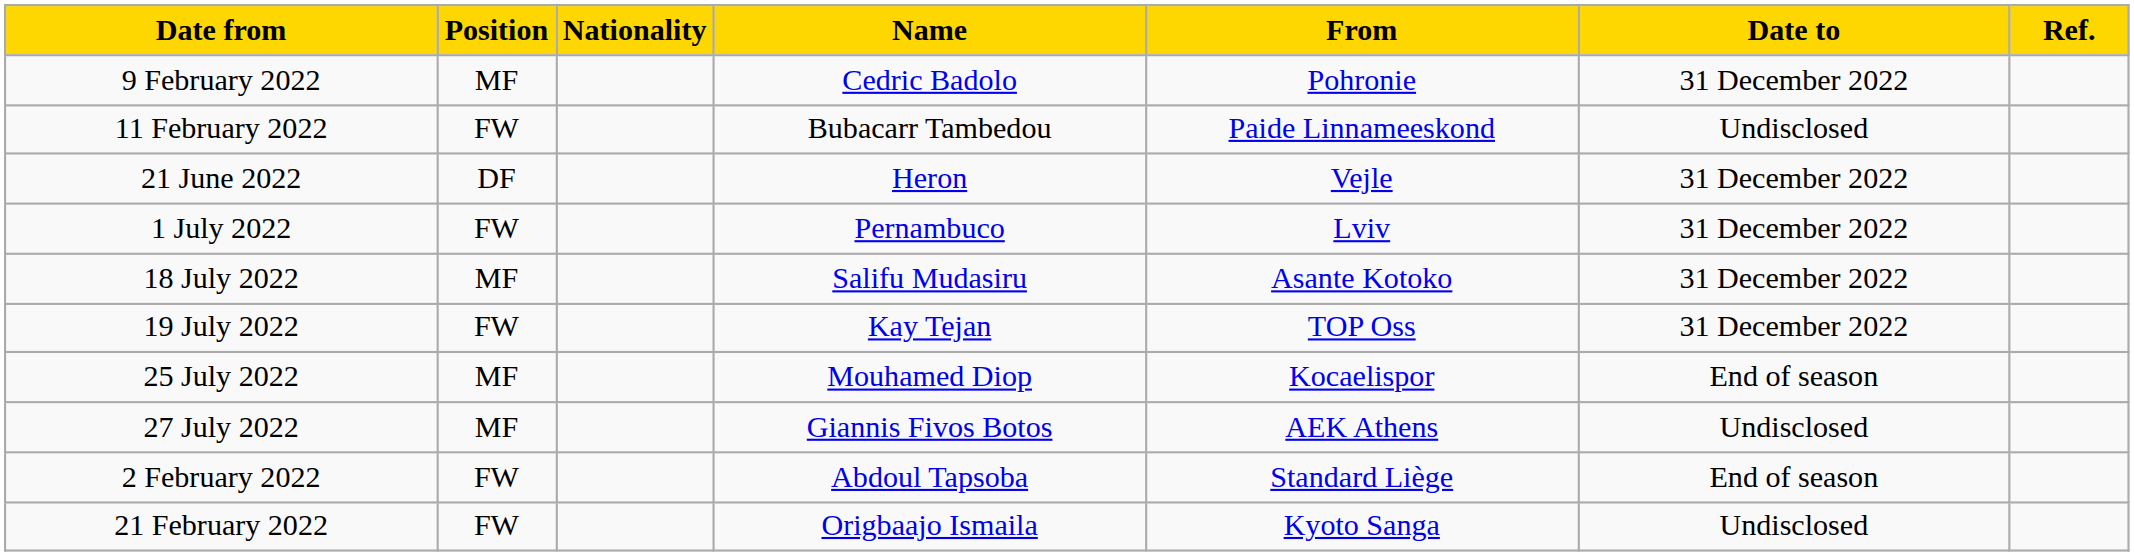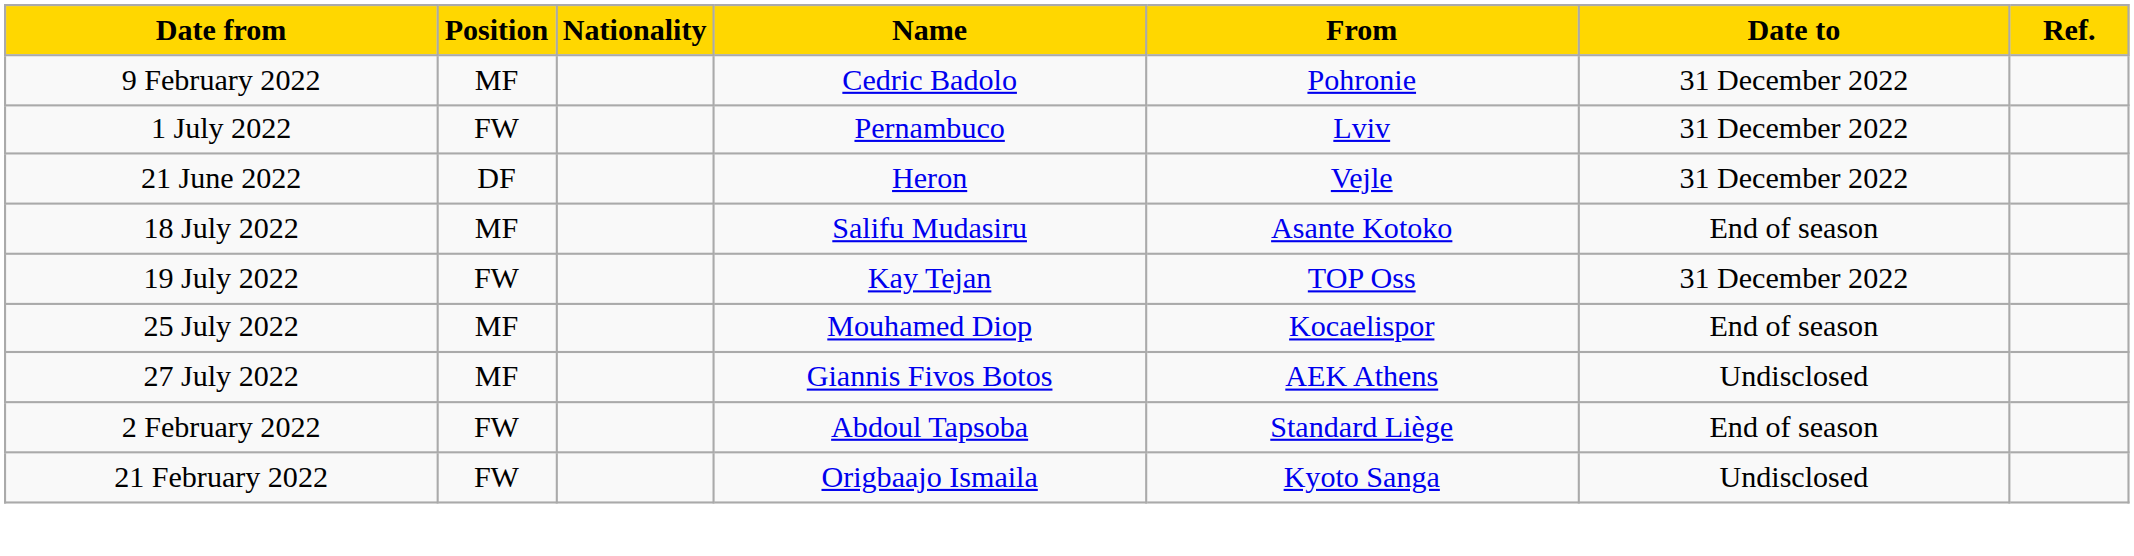- row: 11 February 2022 | FW | Bubacarr Tambedou | Paide Linnameeskond | Undisclosed
rows swapped: 21 June 2022 <-> 1 July 2022
18 July 2022 | Date to: 31 December 2022 -> End of season
